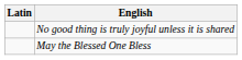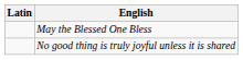rows swapped: May the Blessed One Bless <-> No good thing is truly joyful unless it is shared
